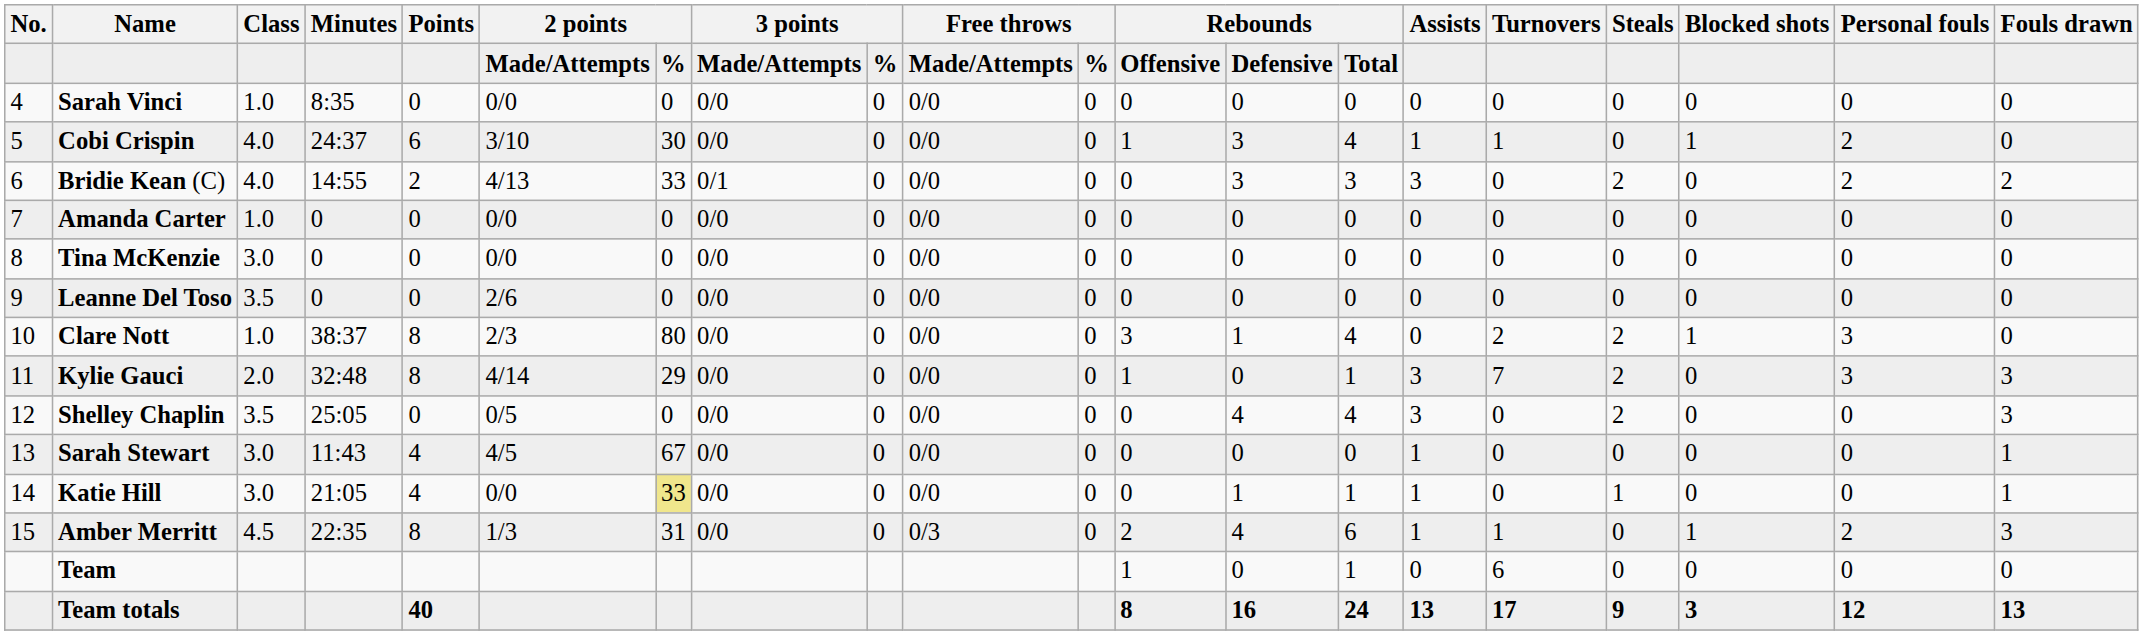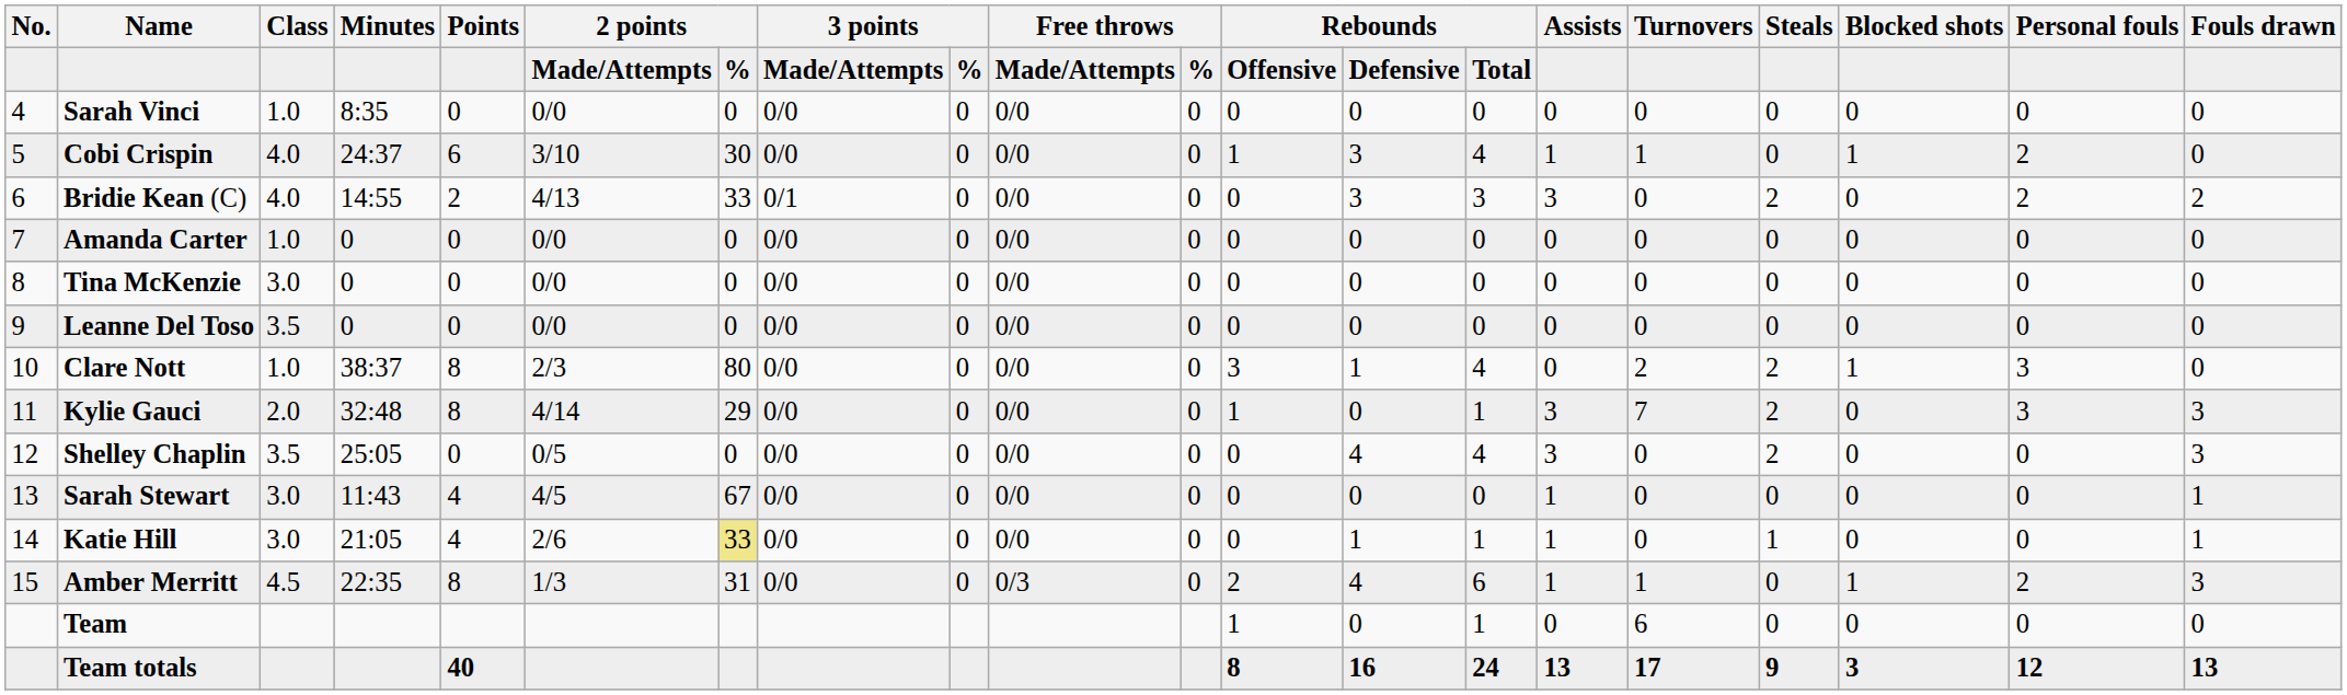Leanne Del Toso | column 6: 2/6 -> 0/0
Katie Hill | column 6: 0/0 -> 2/6
